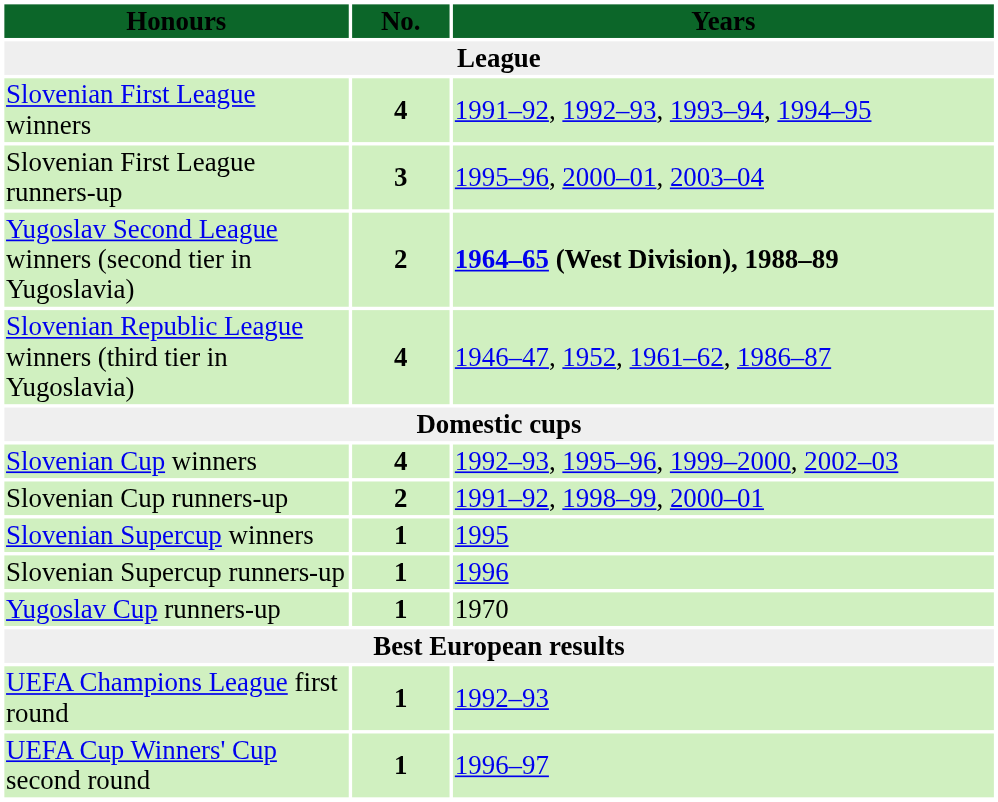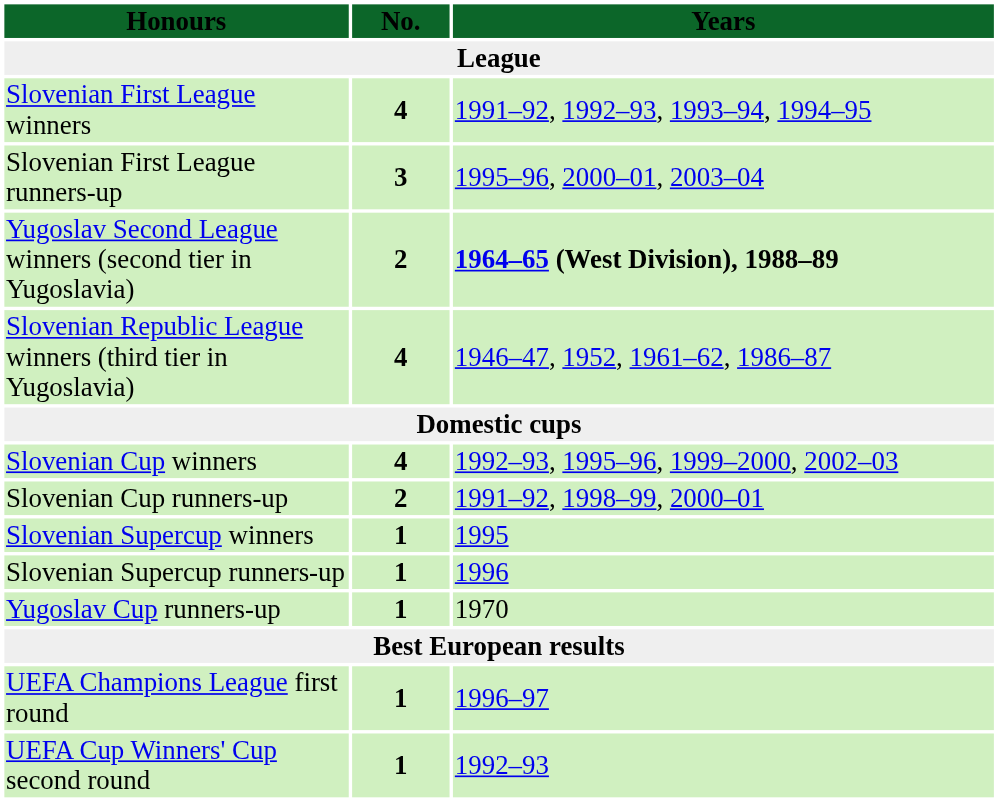UEFA Champions League first round | Years: 1992–93 -> 1996–97
UEFA Cup Winners' Cup second round | Years: 1996–97 -> 1992–93
